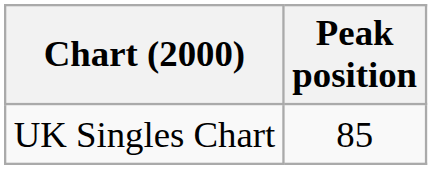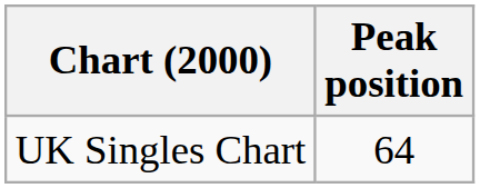UK Singles Chart | Peak position: 85 -> 64
